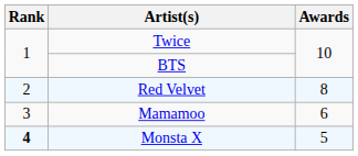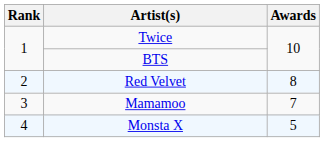Mamamoo | Awards: 6 -> 7
Monsta X | Rank: bold -> normal
